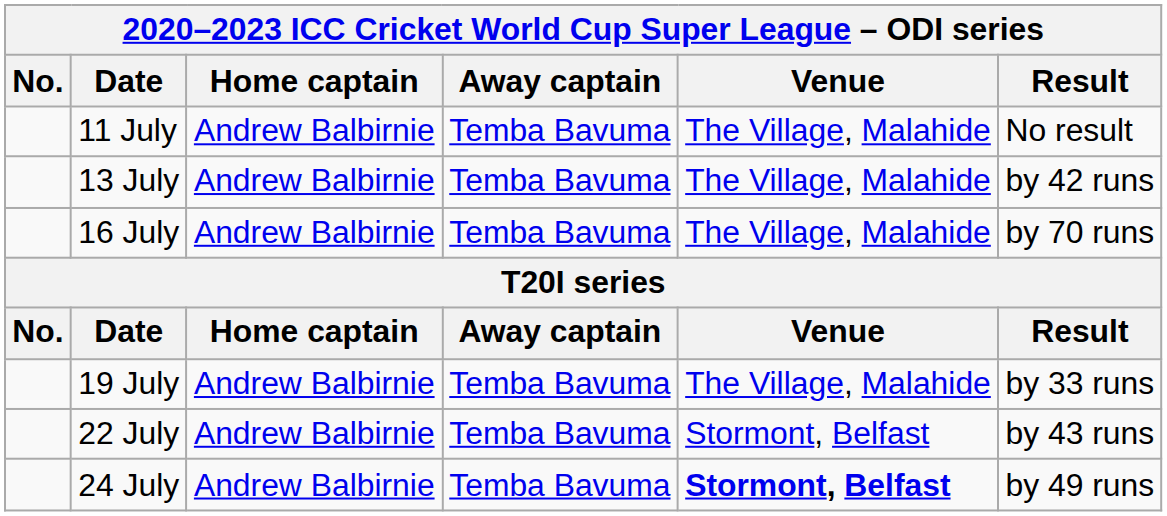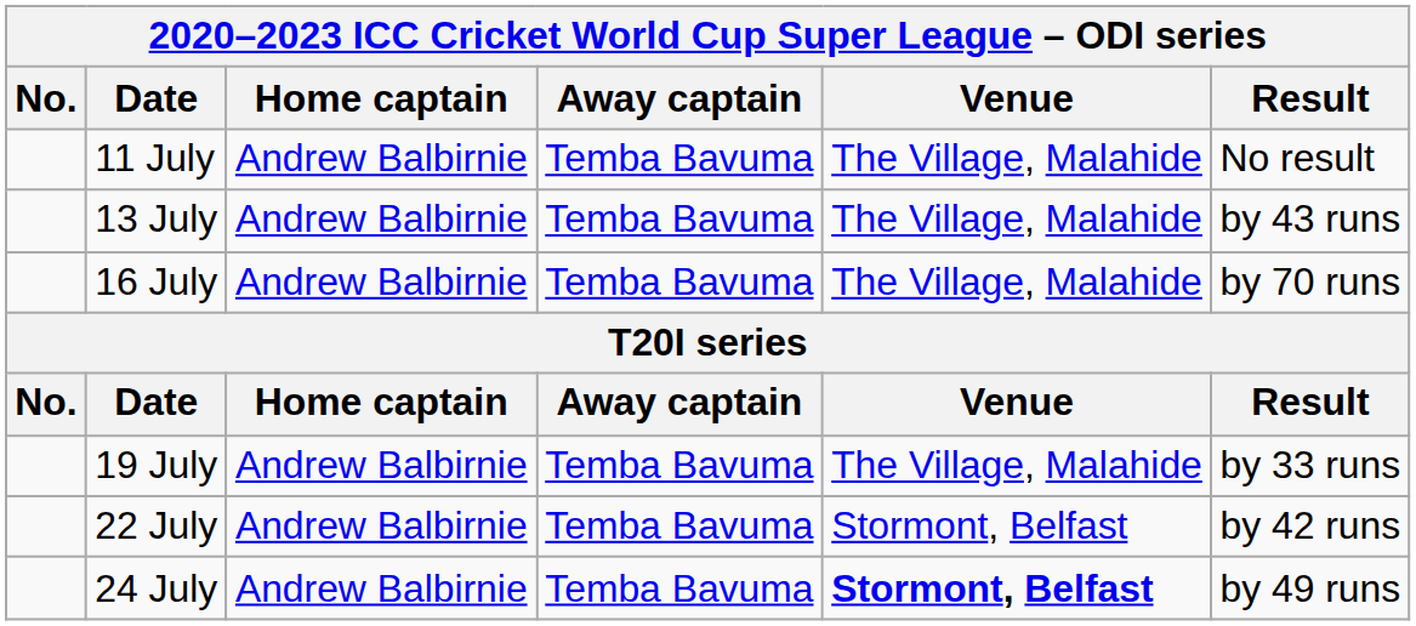13 July | Result: by 42 runs -> by 43 runs
22 July | Result: by 43 runs -> by 42 runs
